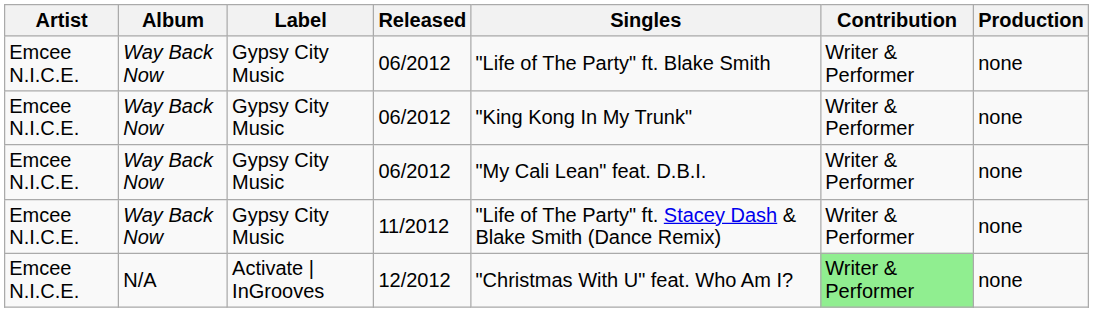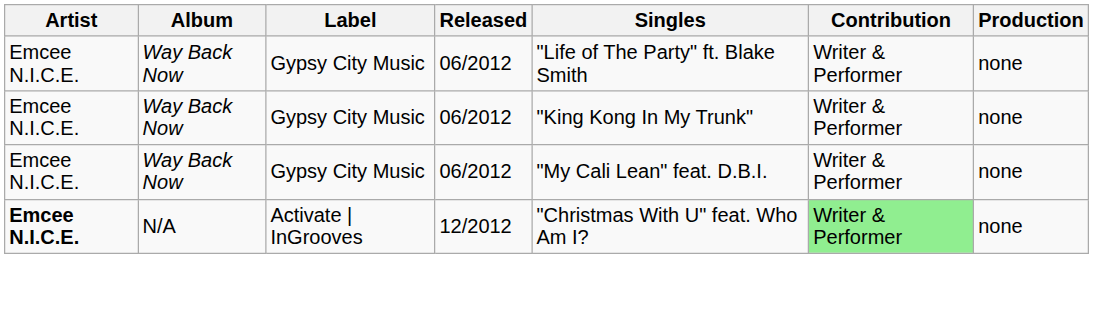- row: Emcee N.I.C.E. | Way Back Now | Gypsy City Music | 11/2012 | "Life of The Party" ft. Stacey Dash & Blake Smith (Dance Remix) | Writer & Performer | none
12/2012 | Artist: normal -> bold
